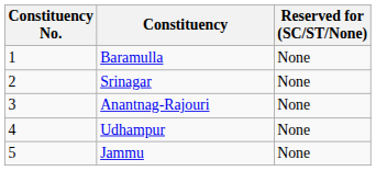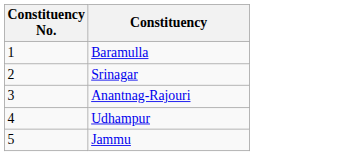- column: Reserved for (SC/ST/None) | None | None | None | None | None
